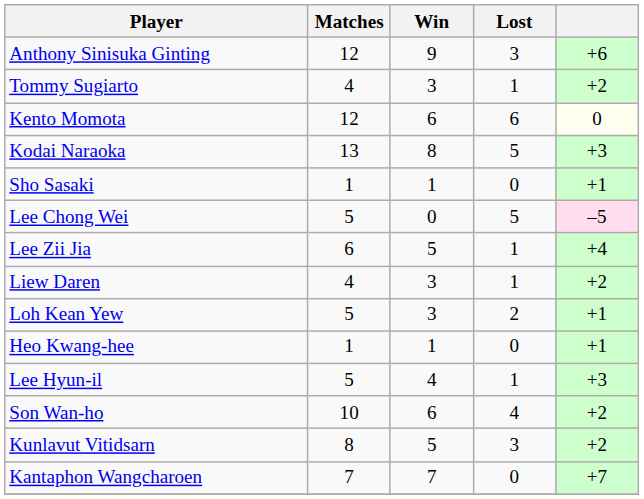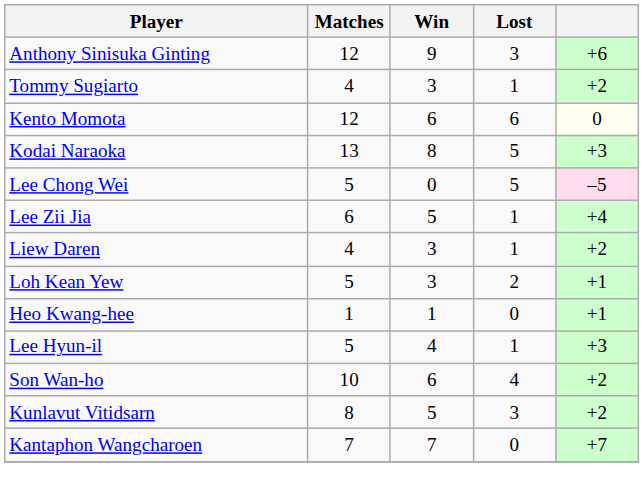- row: Sho Sasaki | 1 | 1 | 0 | +1
